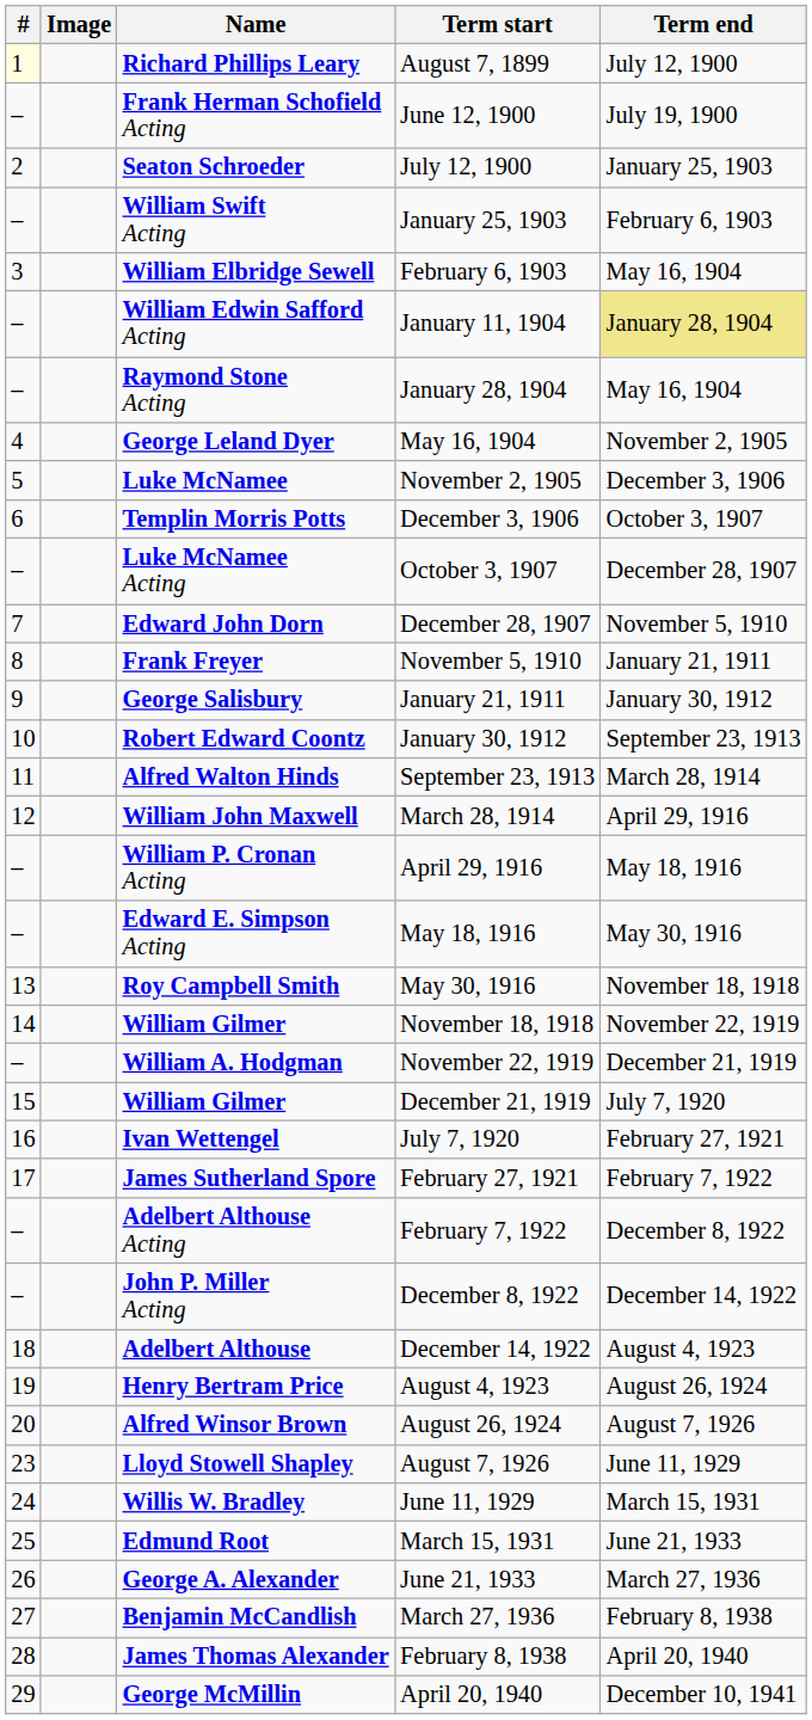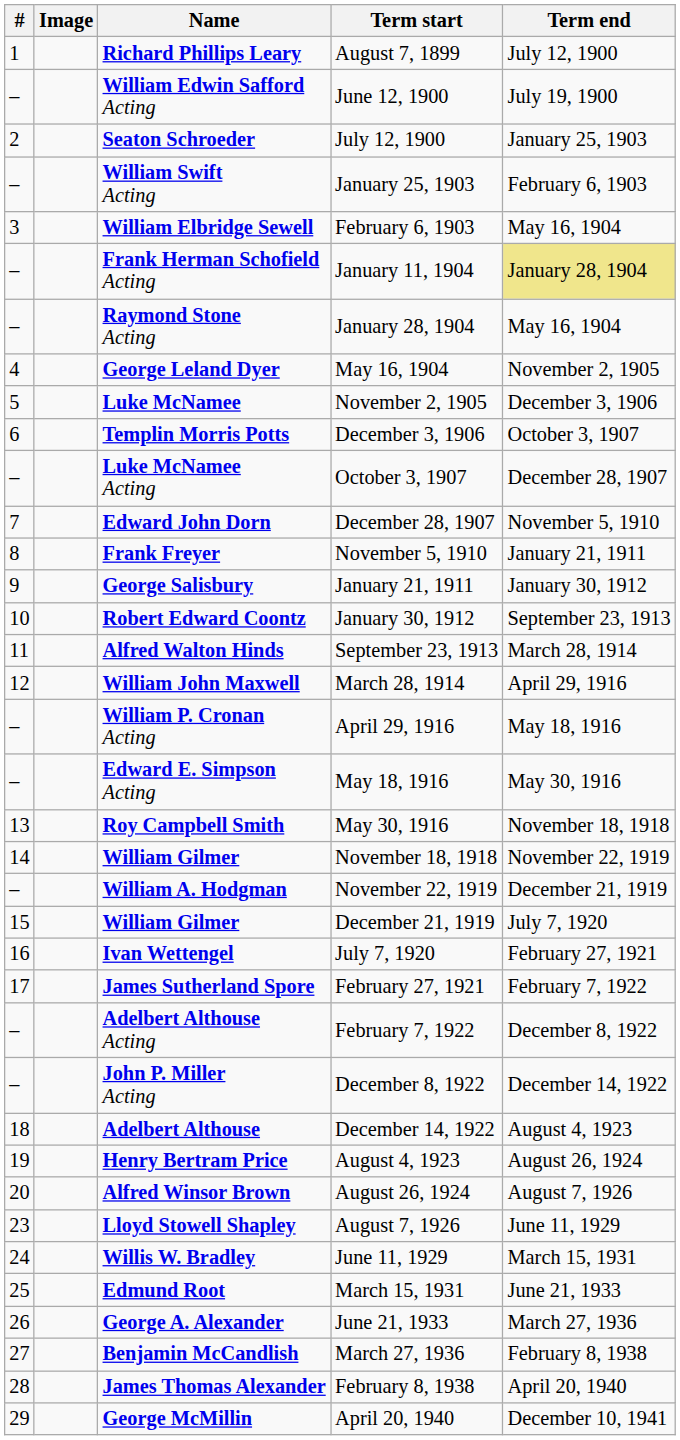August 7, 1899 | #: lightyellow background -> no background
June 12, 1900 | Name: Frank Herman Schofield Acting -> William Edwin Safford Acting
January 11, 1904 | Name: William Edwin Safford Acting -> Frank Herman Schofield Acting
